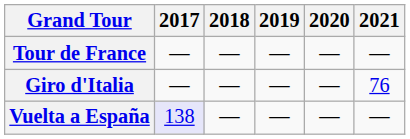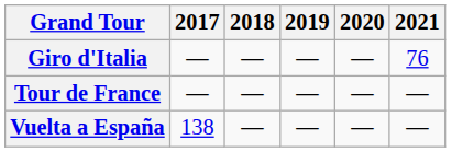rows swapped: Giro d'Italia <-> Tour de France
Vuelta a España | 2017: lavender background -> no background
